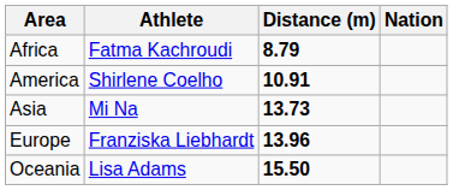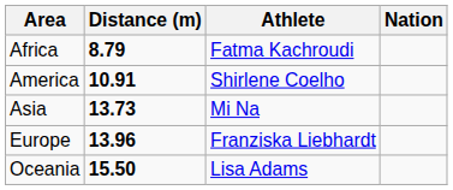columns swapped: Distance (m) <-> Athlete
